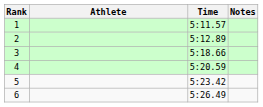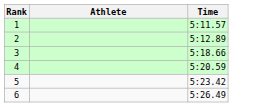- column: Notes
